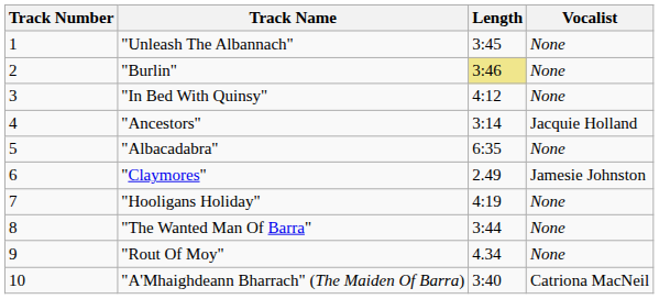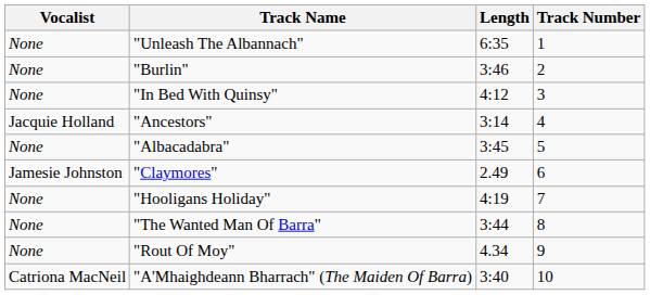columns swapped: Track Number <-> Vocalist
"Unleash The Albannach" | Length: 3:45 -> 6:35
"Burlin" | Length: khaki background -> no background
"Albacadabra" | Length: 6:35 -> 3:45
